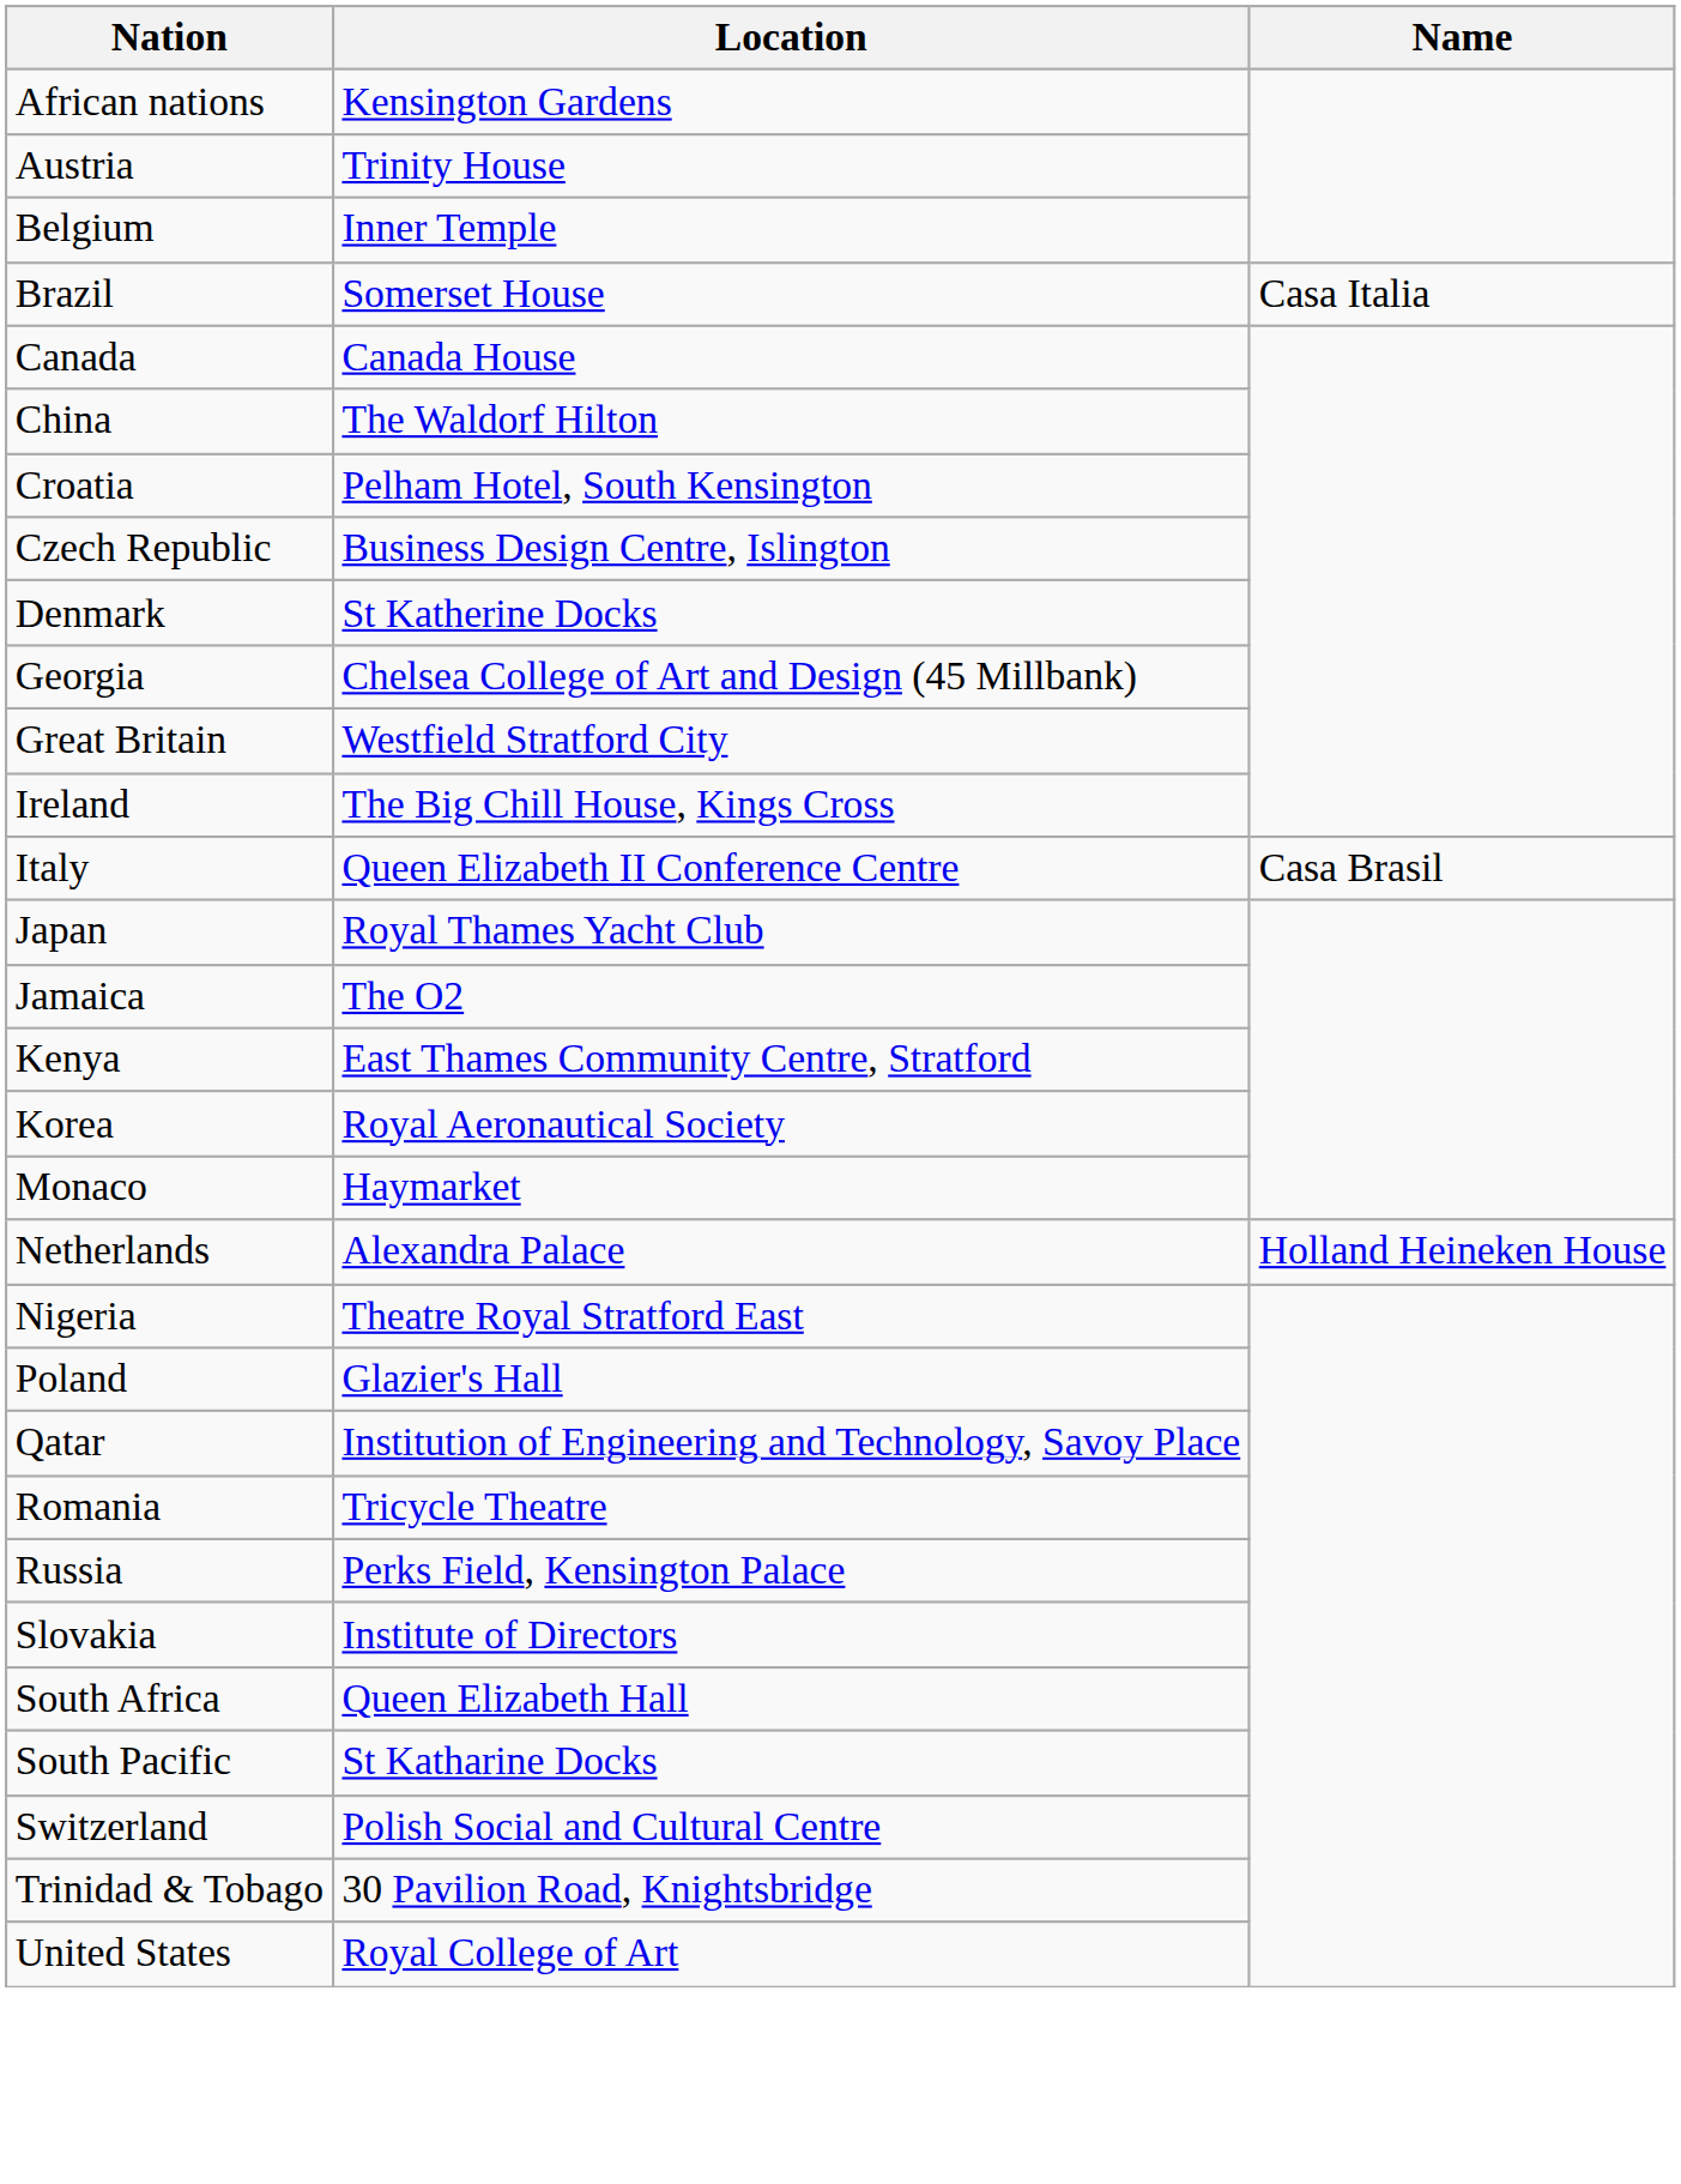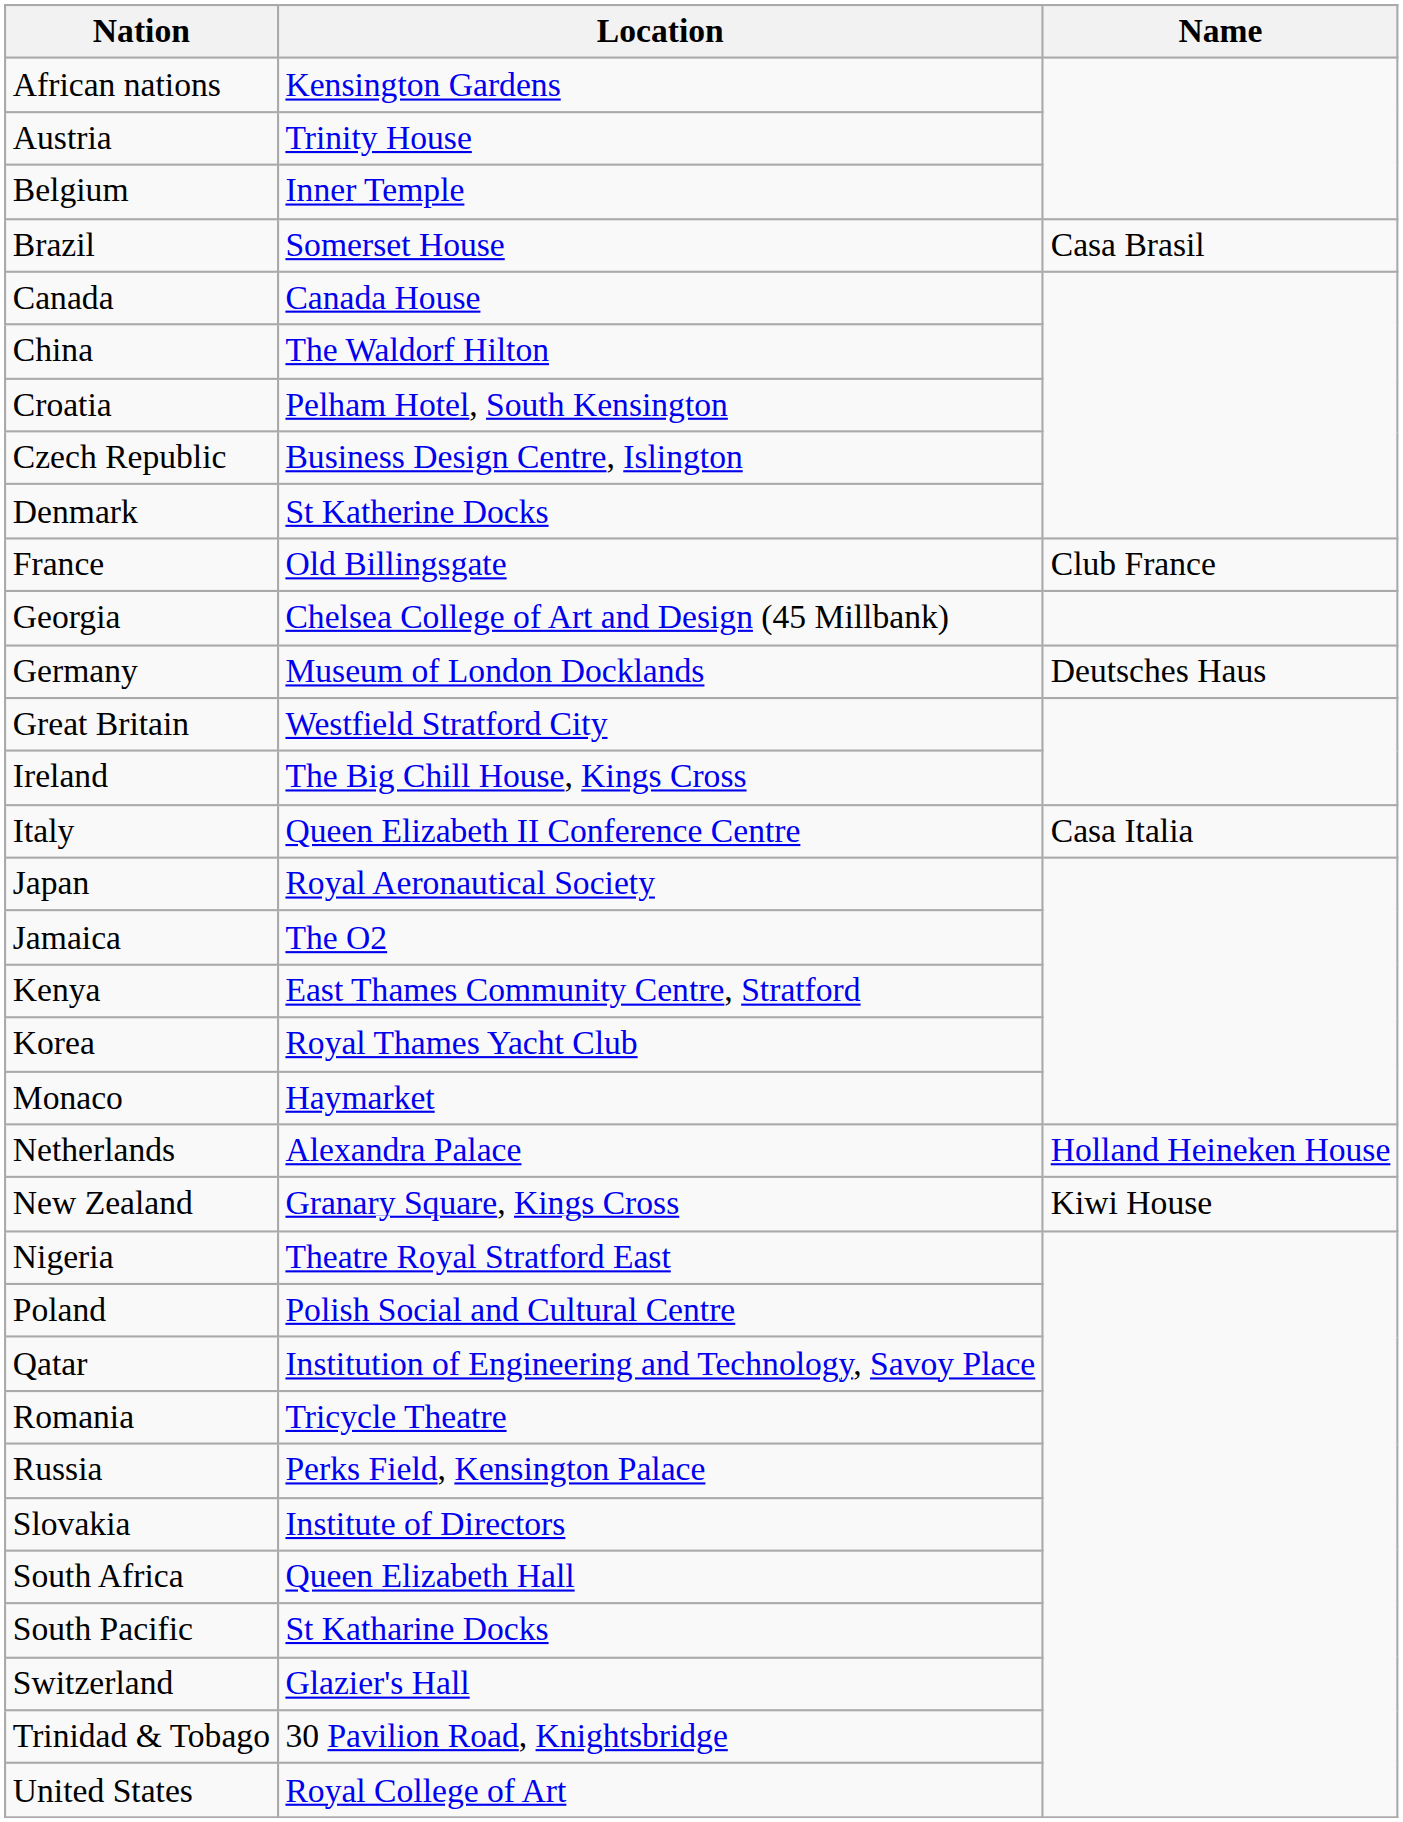Brazil | Name: Casa Italia -> Casa Brasil
+ row: France | Old Billingsgate | Club France
+ row: Germany | Museum of London Docklands | Deutsches Haus
Italy | Name: Casa Brasil -> Casa Italia
Japan | Location: Royal Thames Yacht Club -> Royal Aeronautical Society
Korea | Location: Royal Aeronautical Society -> Royal Thames Yacht Club
+ row: New Zealand | Granary Square, Kings Cross | Kiwi House
Poland | Location: Glazier's Hall -> Polish Social and Cultural Centre
Switzerland | Location: Polish Social and Cultural Centre -> Glazier's Hall
